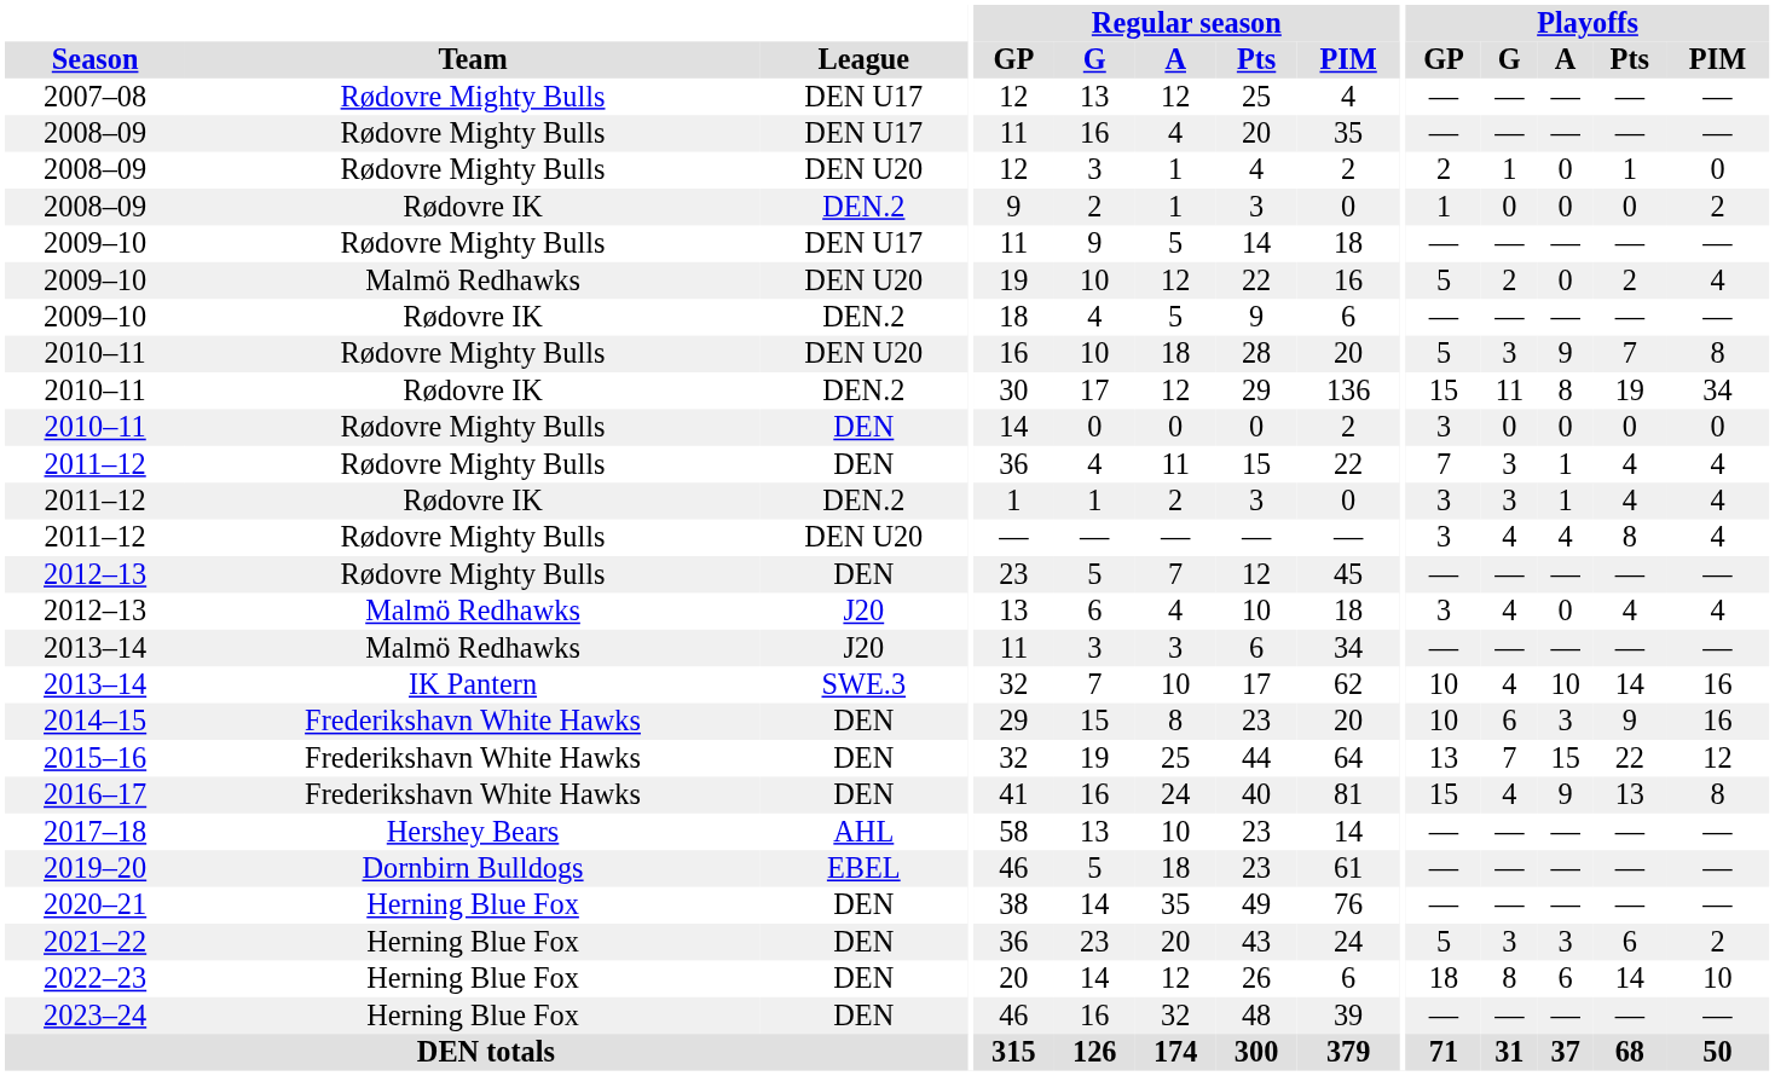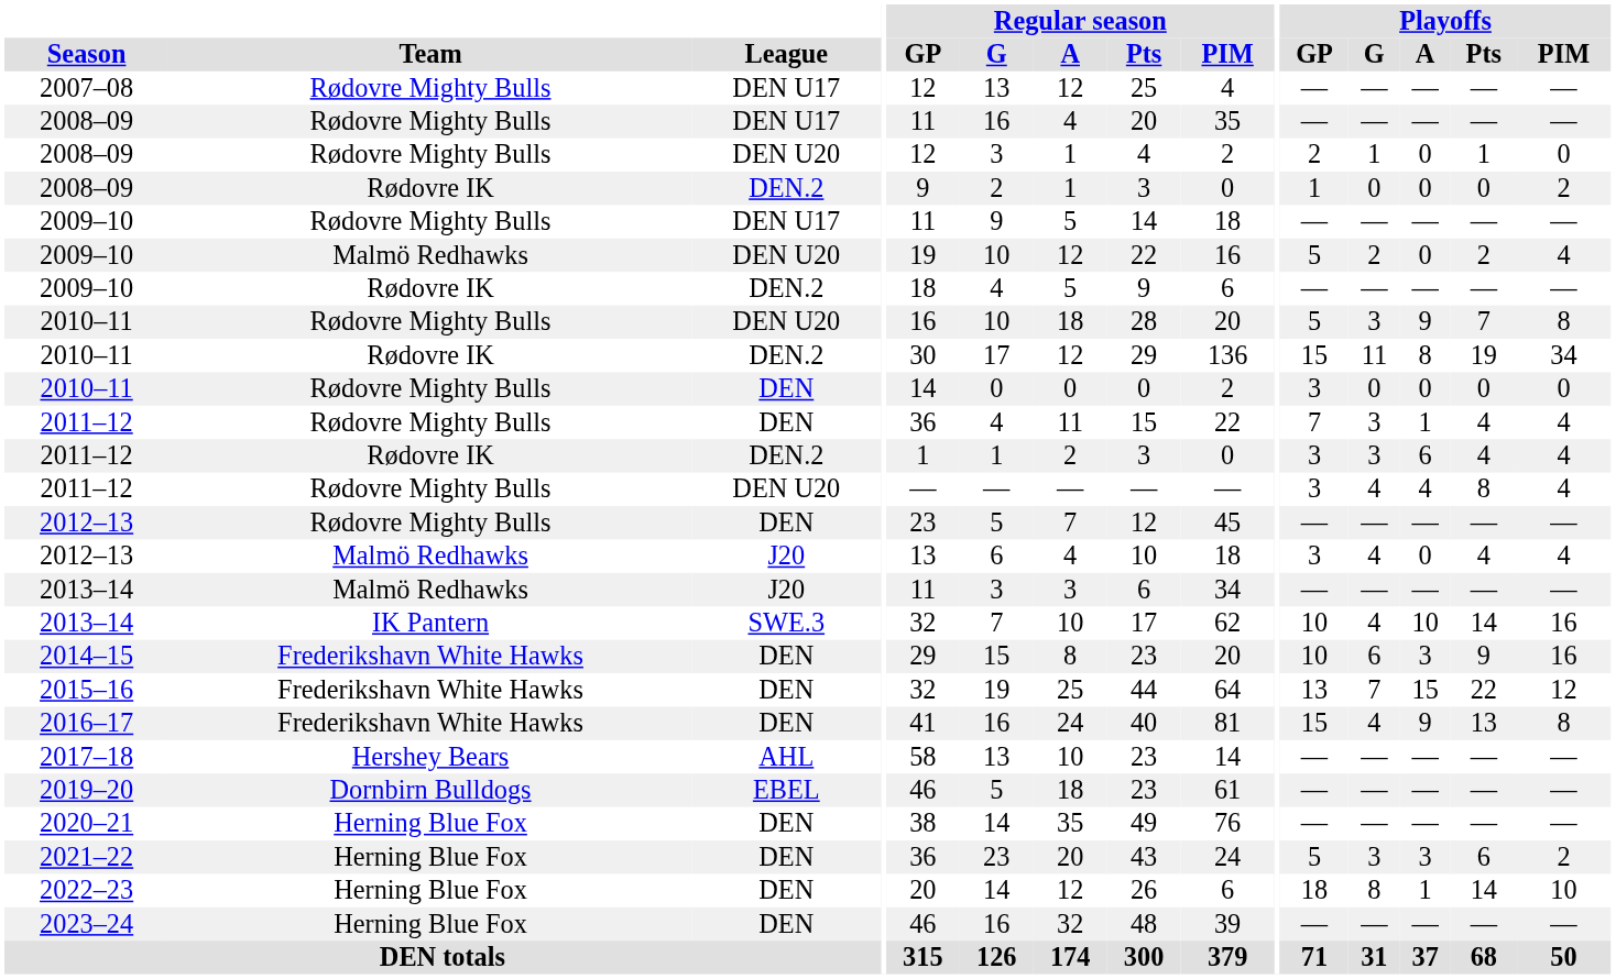2011–12 / DEN.2 | Playoffs / A: 1 -> 6
2022–23 | Playoffs / A: 6 -> 1
